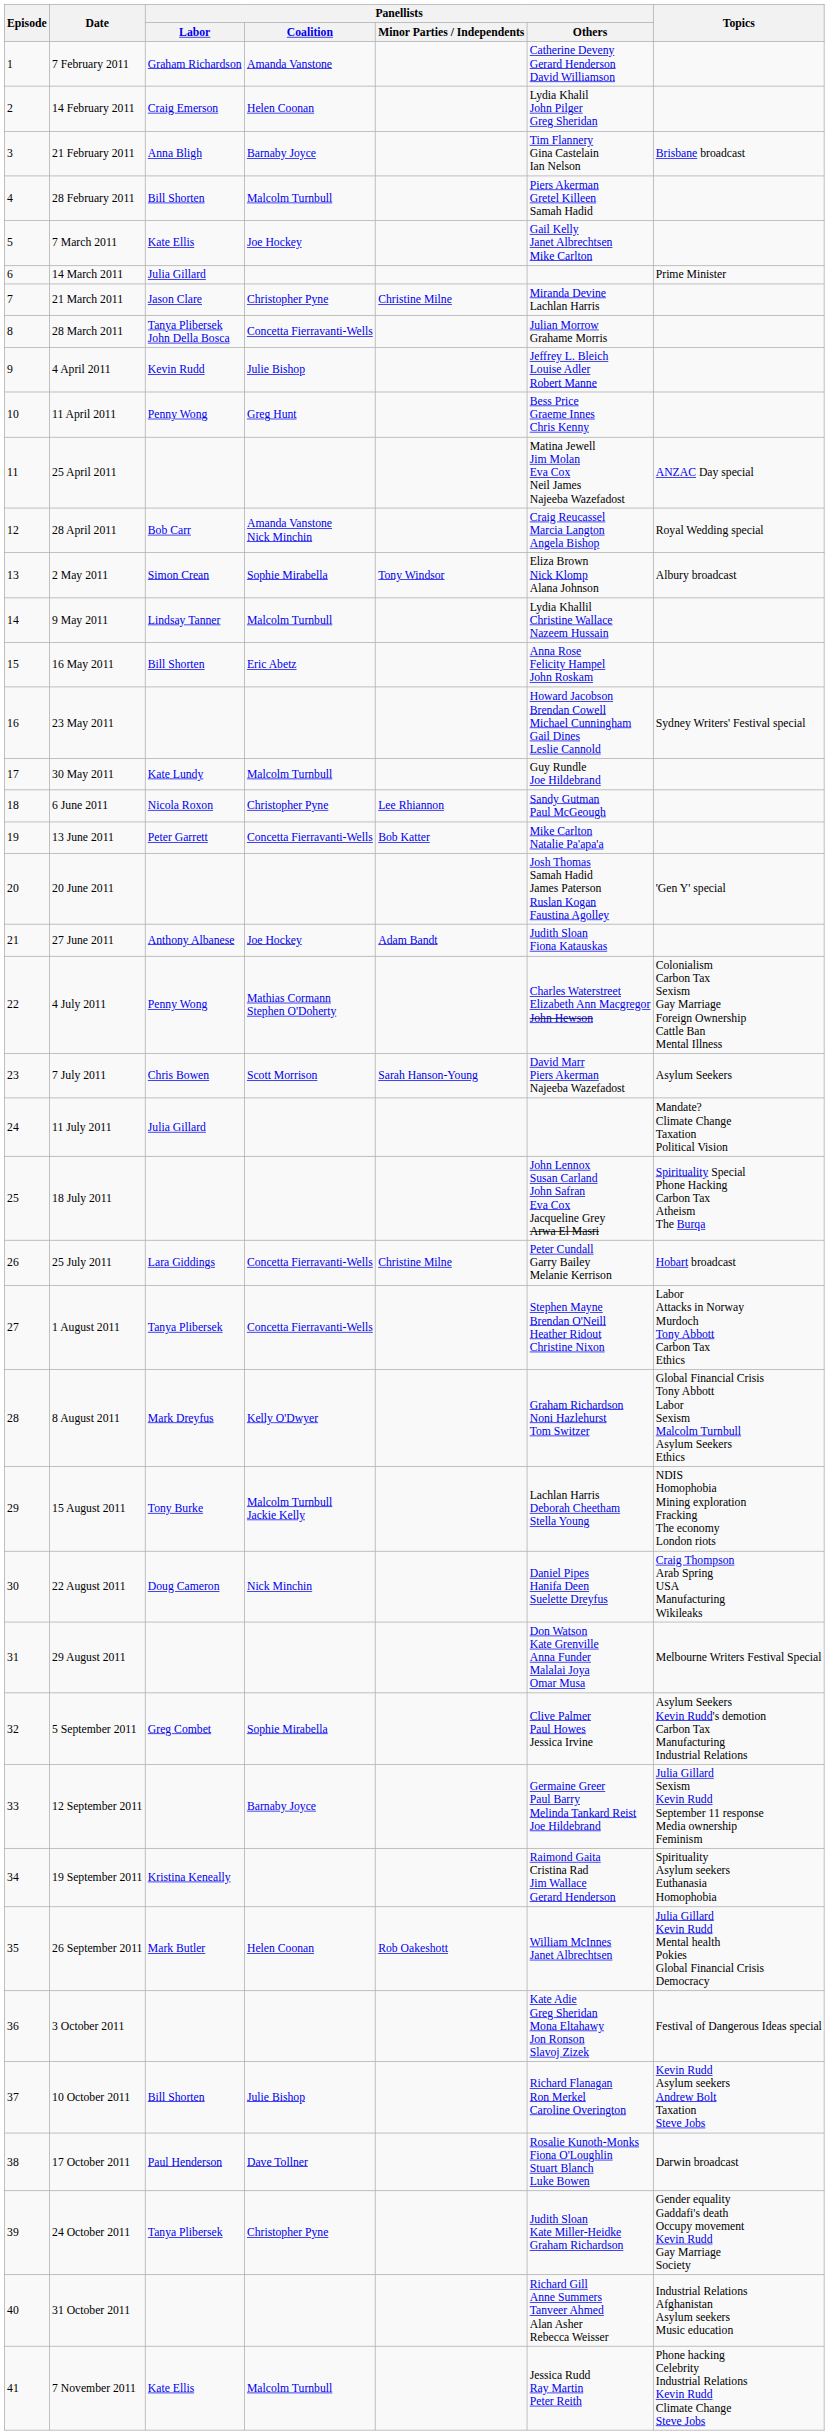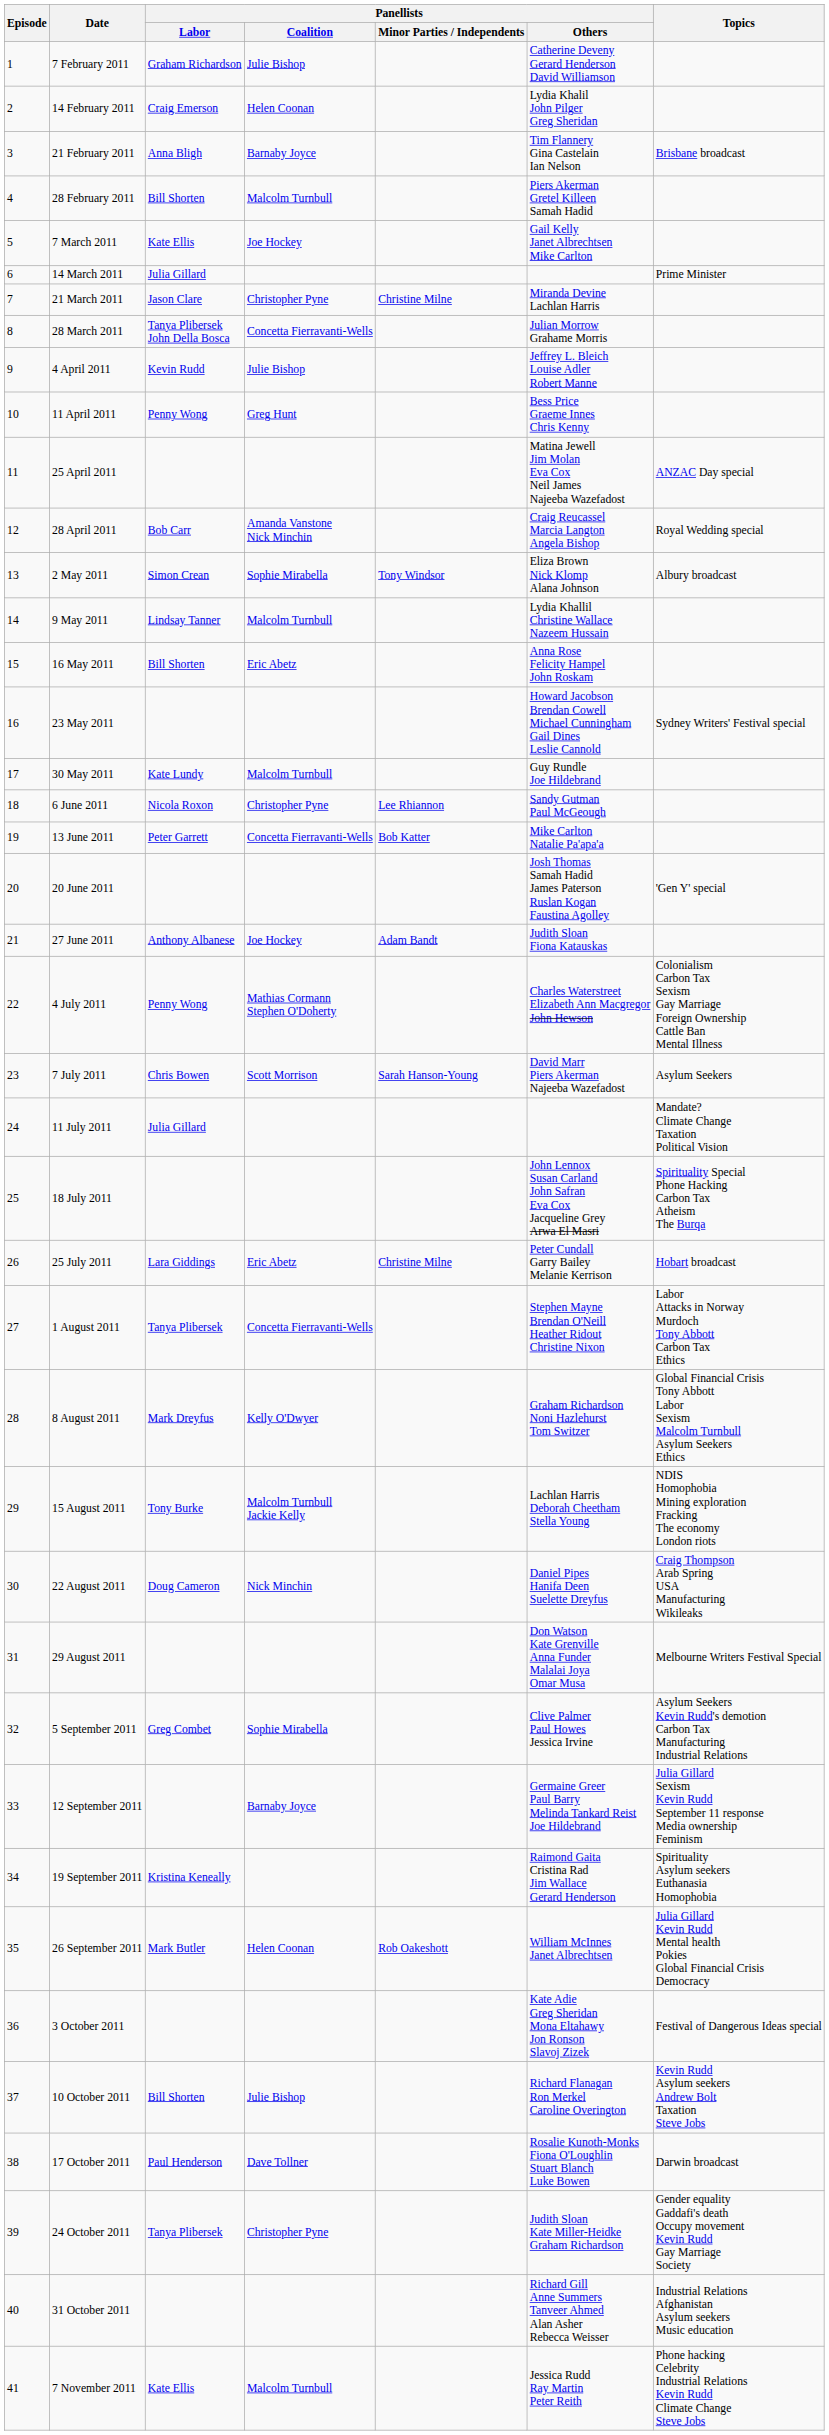7 February 2011 | Panellists / Coalition: Amanda Vanstone -> Julie Bishop
25 July 2011 | Panellists / Coalition: Concetta Fierravanti-Wells -> Eric Abetz
